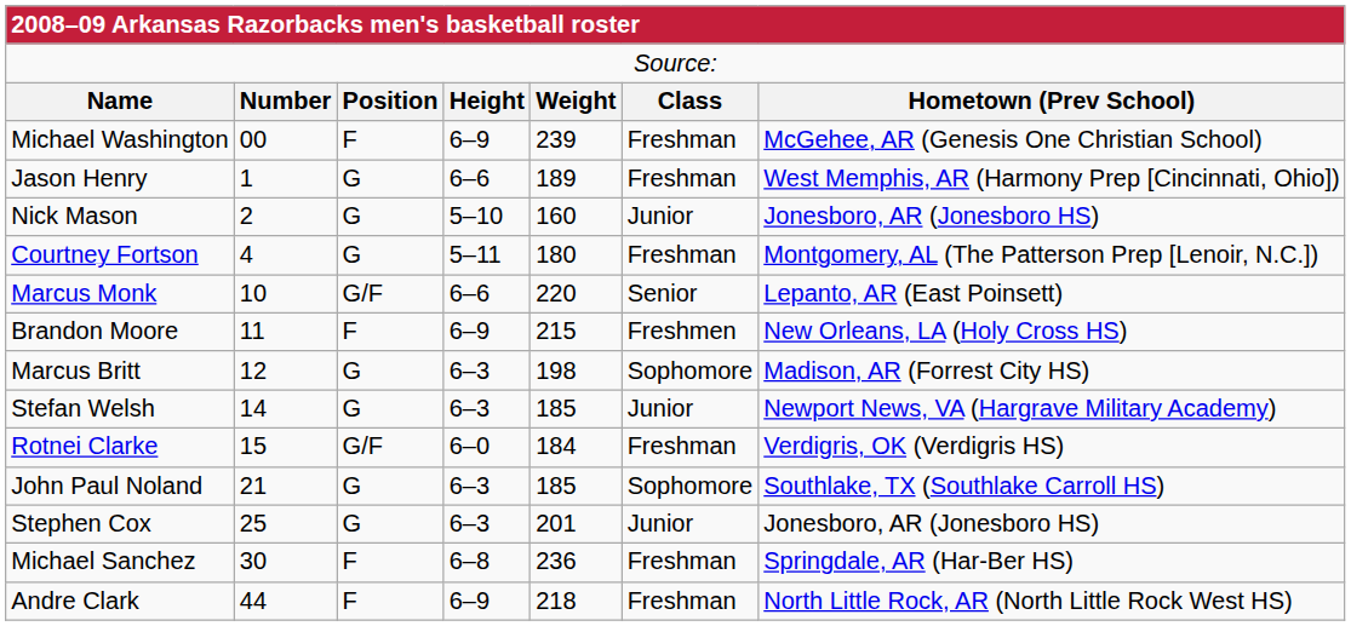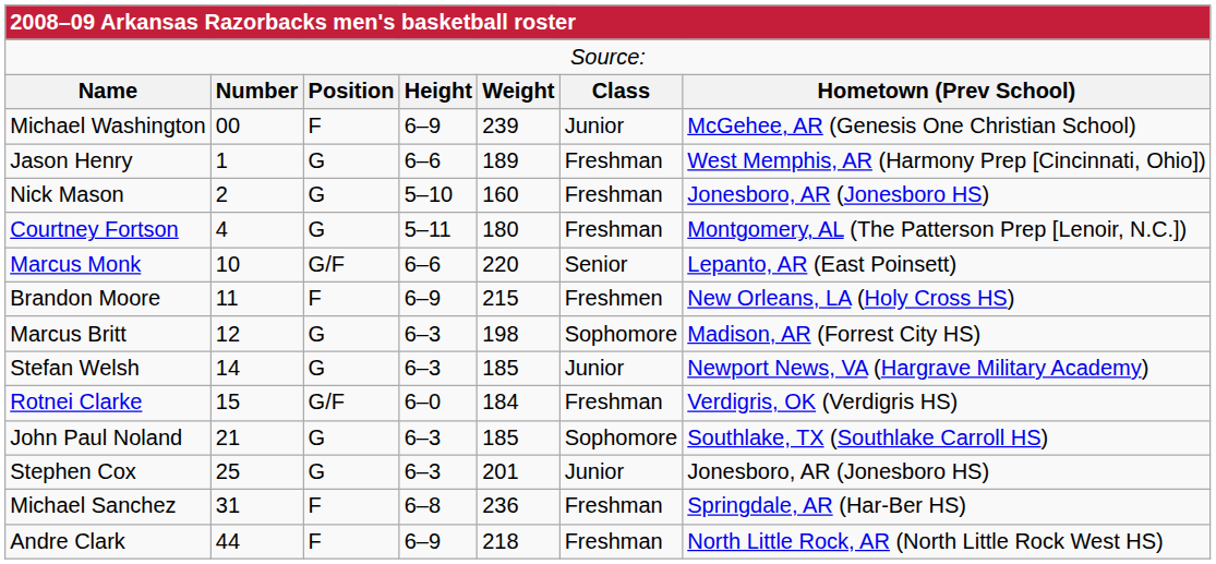Michael Washington | column 6: Freshman -> Junior
Nick Mason | column 6: Junior -> Freshman
Michael Sanchez | column 2: 30 -> 31
